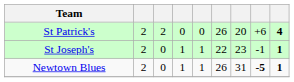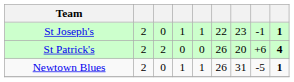rows swapped: St Patrick's <-> St Joseph's
Newtown Blues | column 8: bold -> normal
